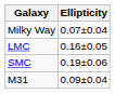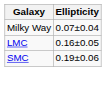- row: M31 | 0.09±0.04
